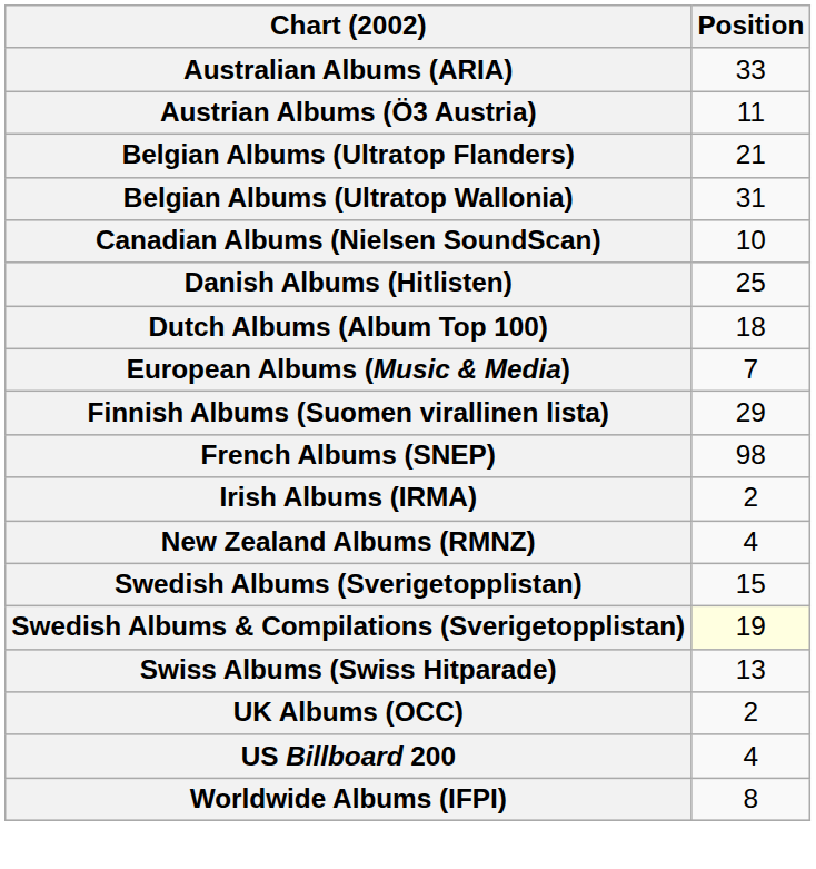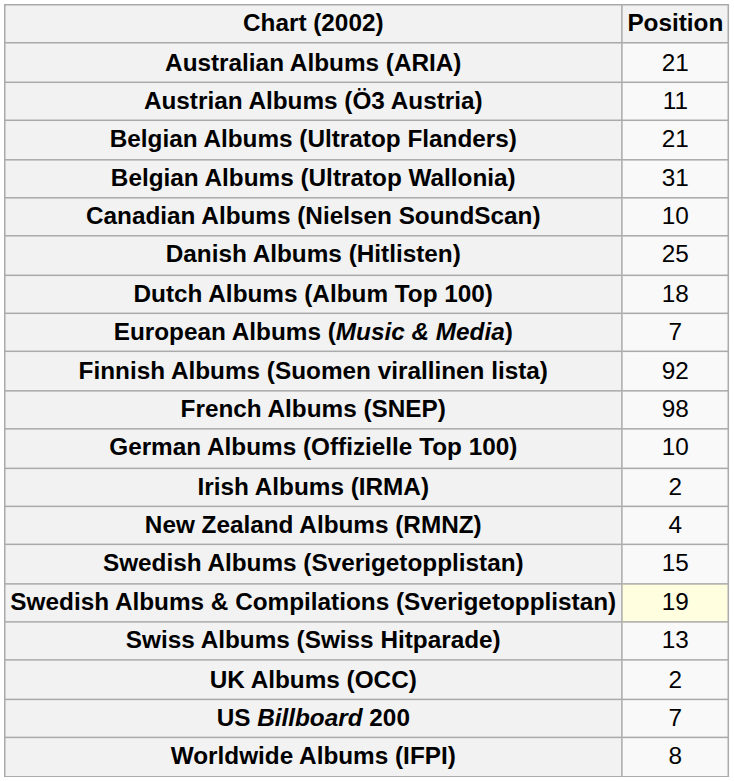Australian Albums (ARIA) | Position: 33 -> 21
Finnish Albums (Suomen virallinen lista) | Position: 29 -> 92
+ row: German Albums (Offizielle Top 100) | 10
US Billboard 200 | Position: 4 -> 7
